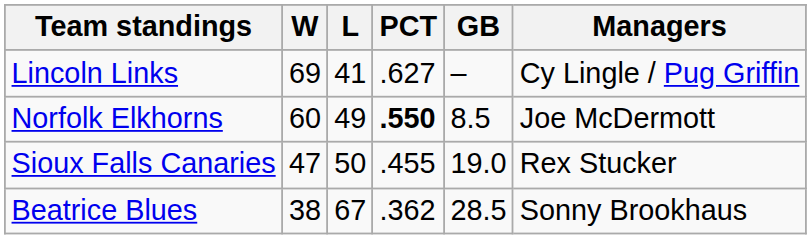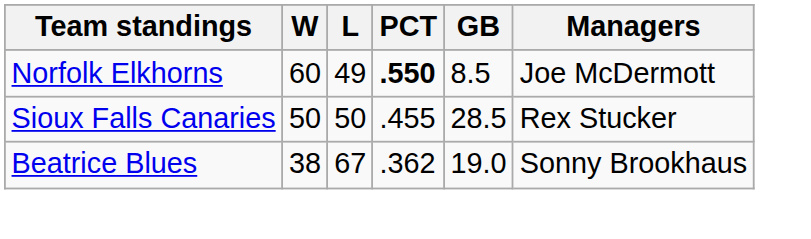- row: Lincoln Links | 69 | 41 | .627 | – | Cy Lingle / Pug Griffin
Sioux Falls Canaries | W: 47 -> 50
Sioux Falls Canaries | GB: 19.0 -> 28.5
Beatrice Blues | GB: 28.5 -> 19.0
